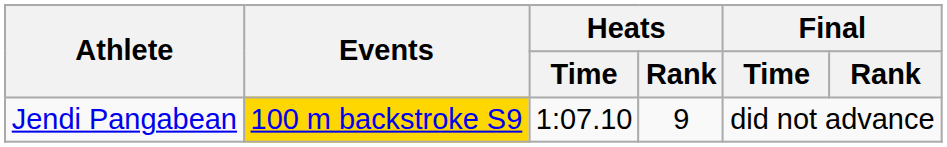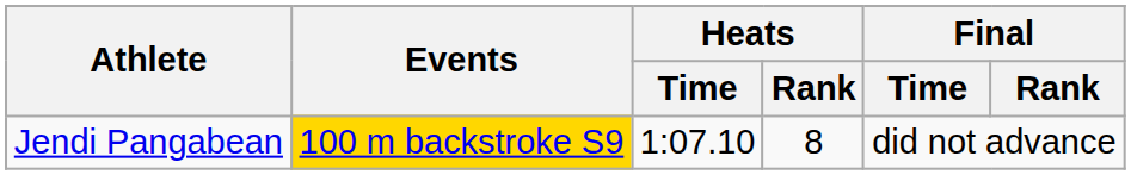Jendi Pangabean | Heats / Rank: 9 -> 8
